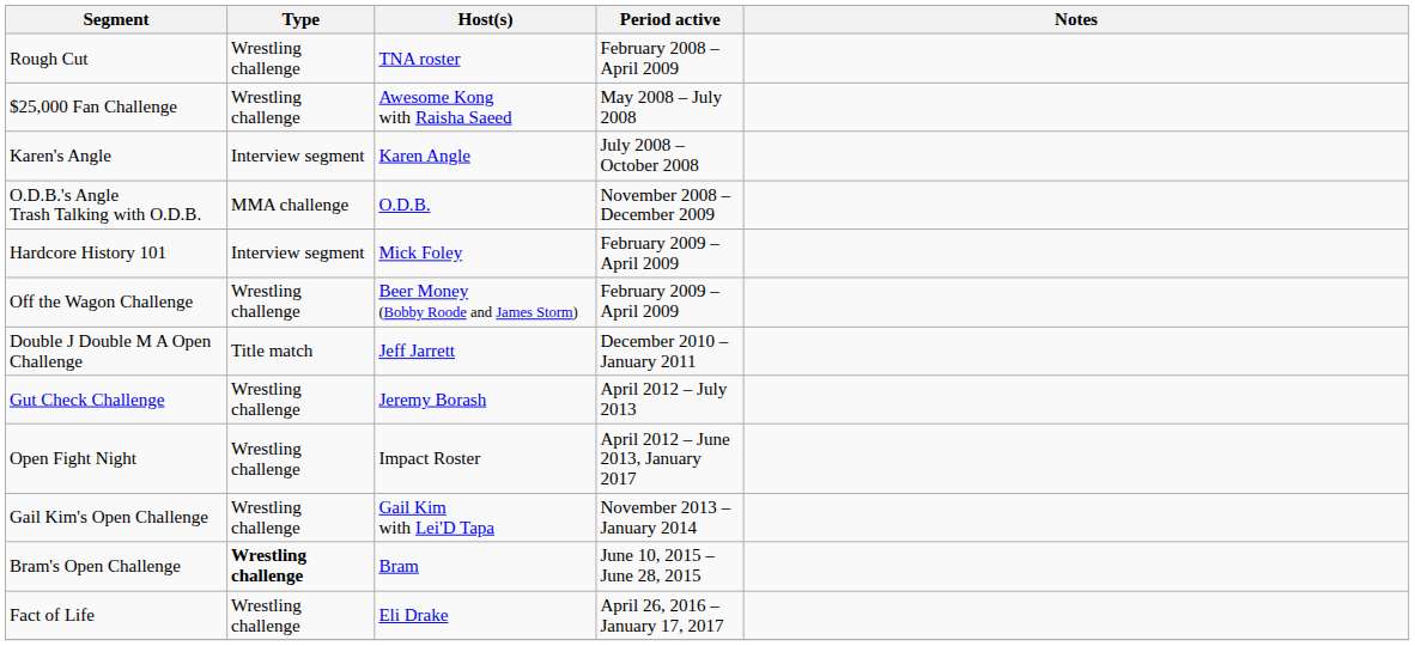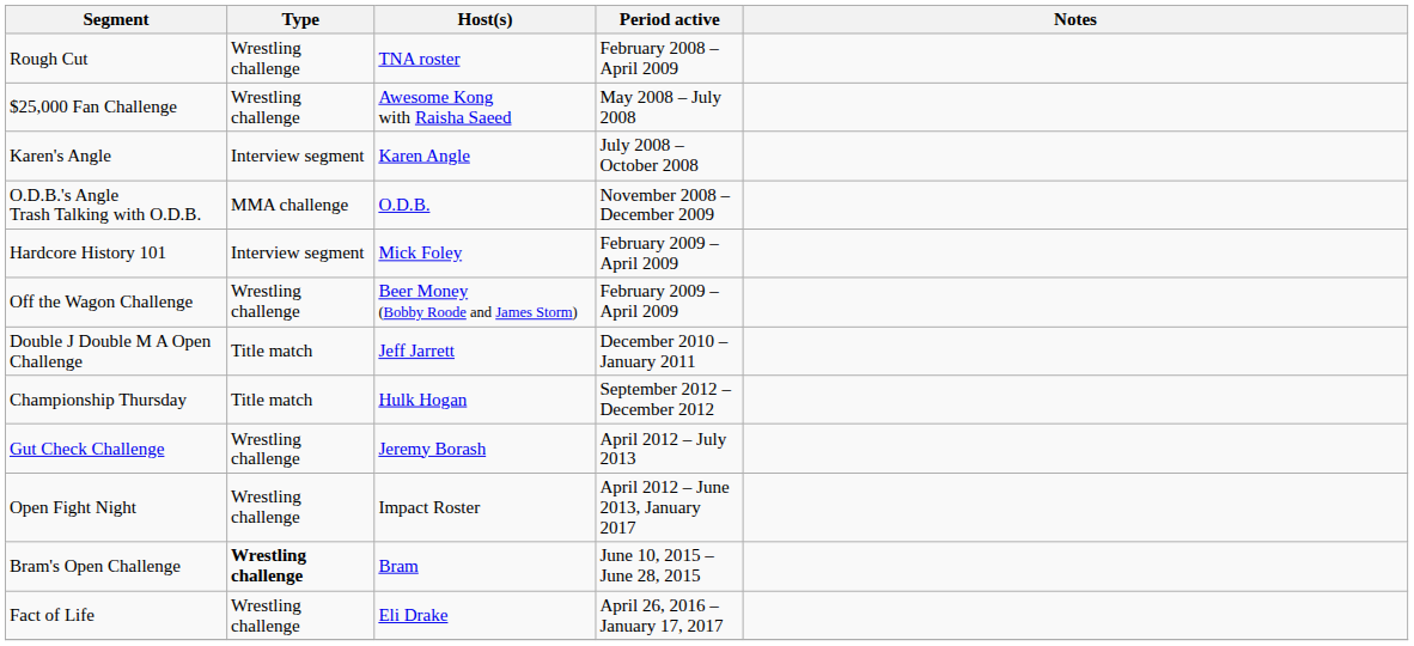+ row: Championship Thursday | Title match | Hulk Hogan | September 2012 – December 2012
- row: Gail Kim's Open Challenge | Wrestling challenge | Gail Kim with Lei'D Tapa | November 2013 – January 2014
